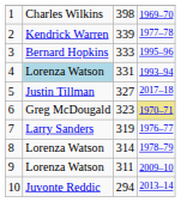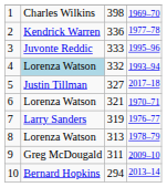2 | column 3: 339 -> 336
3 | column 2: Bernard Hopkins -> Juvonte Reddic
4 | column 3: 331 -> 332
6 | column 2: Greg McDougald -> Lorenza Watson
6 | column 3: 323 -> 321
6 | column 4: khaki background -> no background
8 | column 3: 314 -> 313
9 | column 2: Lorenza Watson -> Greg McDougald
10 | column 2: Juvonte Reddic -> Bernard Hopkins
